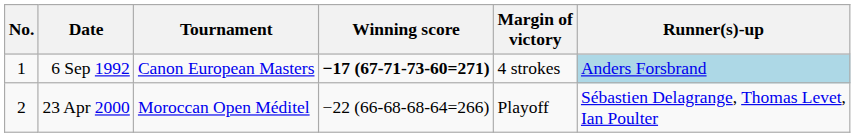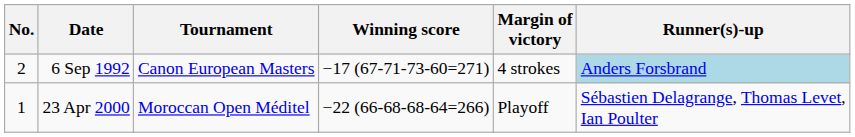6 Sep 1992 | No.: 1 -> 2
6 Sep 1992 | Winning score: bold -> normal
23 Apr 2000 | No.: 2 -> 1
